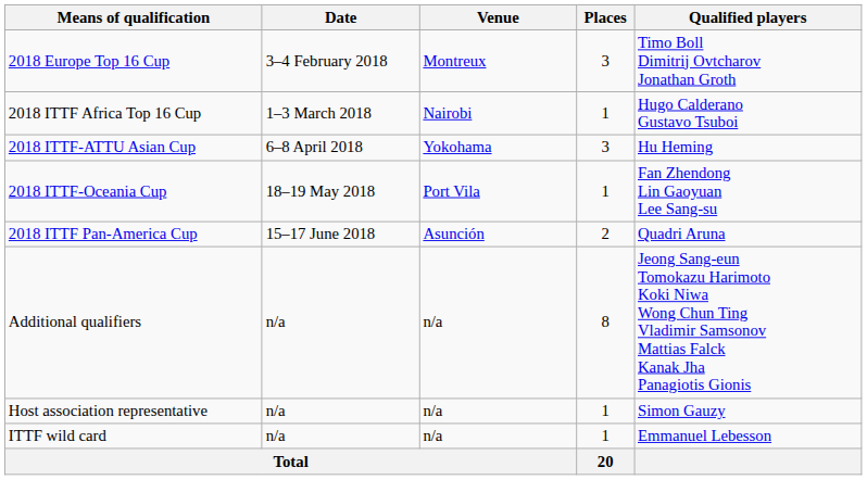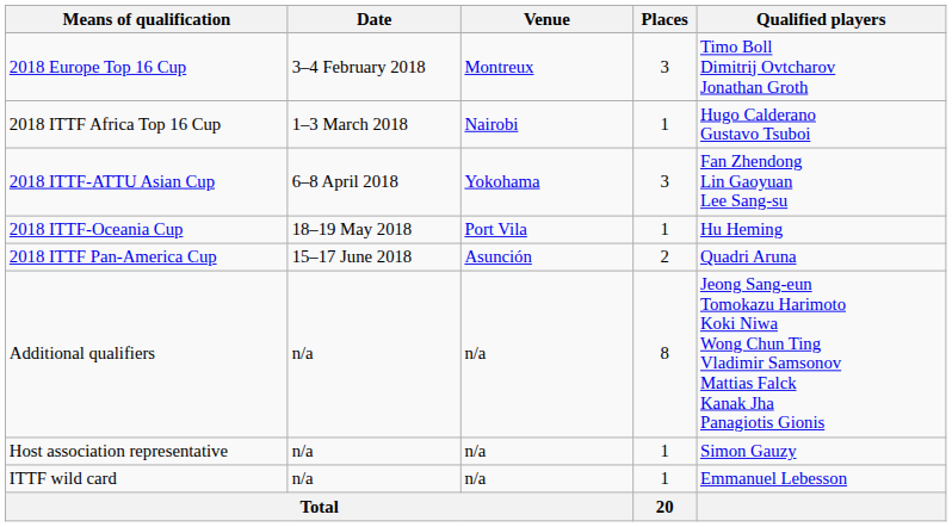2018 ITTF-ATTU Asian Cup | Qualified players: Hu Heming -> Fan Zhendong Lin Gaoyuan Lee Sang-su
2018 ITTF-Oceania Cup | Qualified players: Fan Zhendong Lin Gaoyuan Lee Sang-su -> Hu Heming
